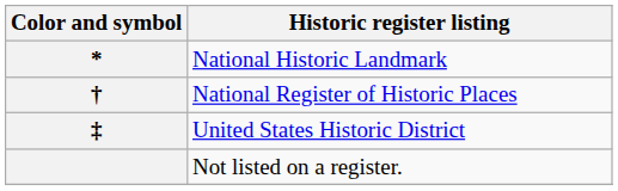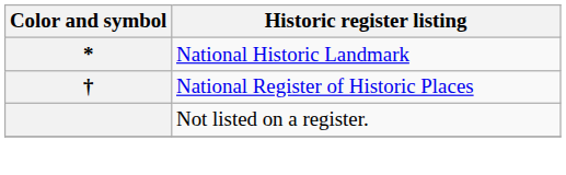- row: ‡ | United States Historic District
